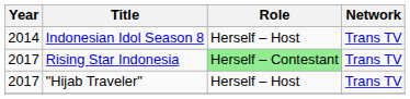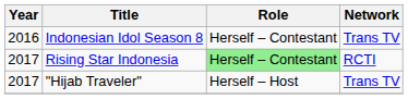Indonesian Idol Season 8 | Year: 2014 -> 2016
Indonesian Idol Season 8 | Role: Herself – Host -> Herself – Contestant
Rising Star Indonesia | Network: Trans TV -> RCTI
